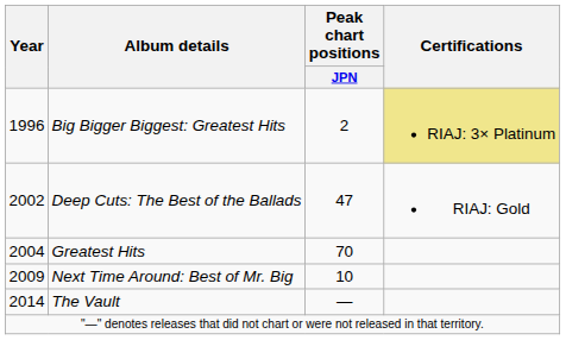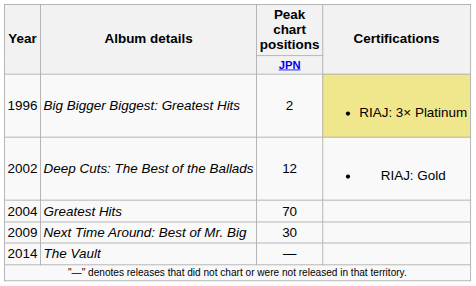Deep Cuts: The Best of the Ballads | Peak chart positions / JPN: 47 -> 12
Next Time Around: Best of Mr. Big | Peak chart positions / JPN: 10 -> 30
